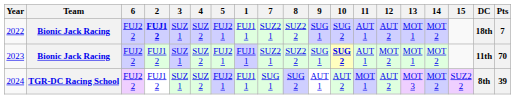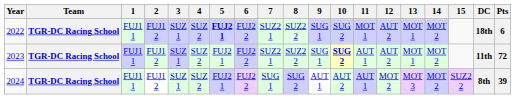columns swapped: 1 <-> 6
2022 | Team: Bionic Jack Racing -> TGR-DC Racing School
2022 | 2: bold -> normal
2022 | 5: normal -> bold
2022 | 11: AUT 1 -> MOT 1
2022 | Pts: 7 -> 6
2023 | Team: Bionic Jack Racing -> TGR-DC Racing School
2023 | 12: MOT 2 -> AUT 2
2023 | Pts: 70 -> 72
2024 | 11: MOT 1 -> AUT 1
2024 | 12: AUT 2 -> MOT 2
